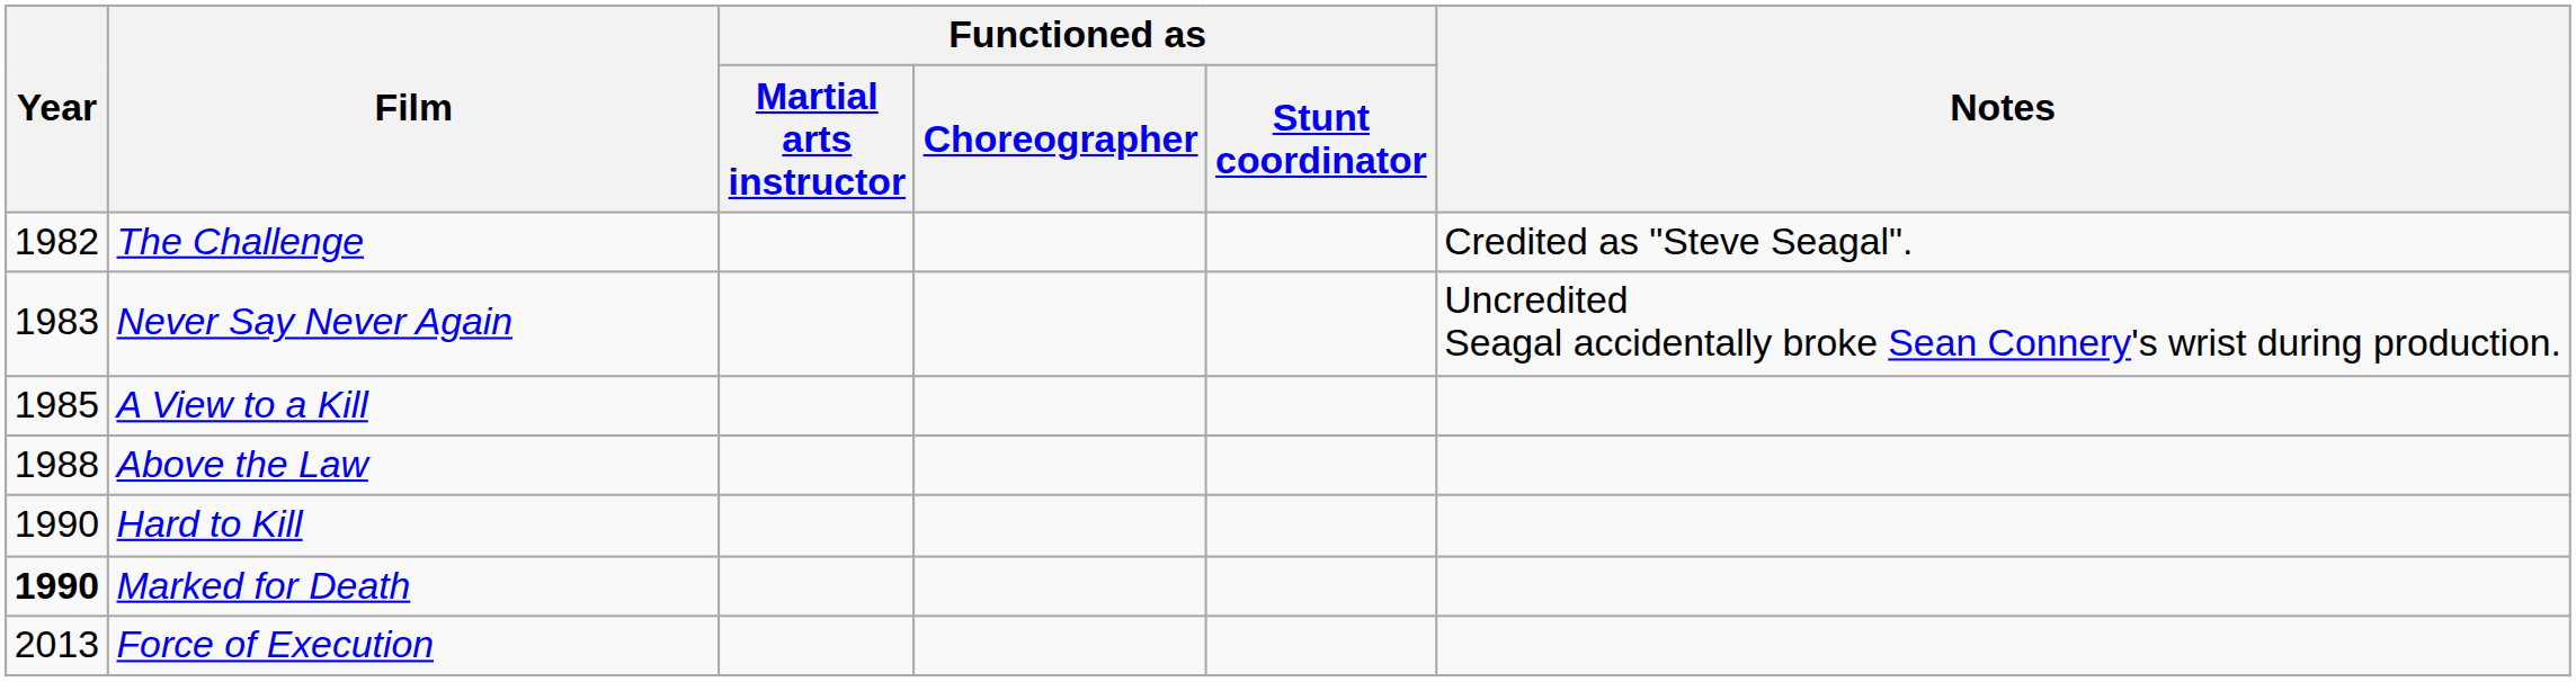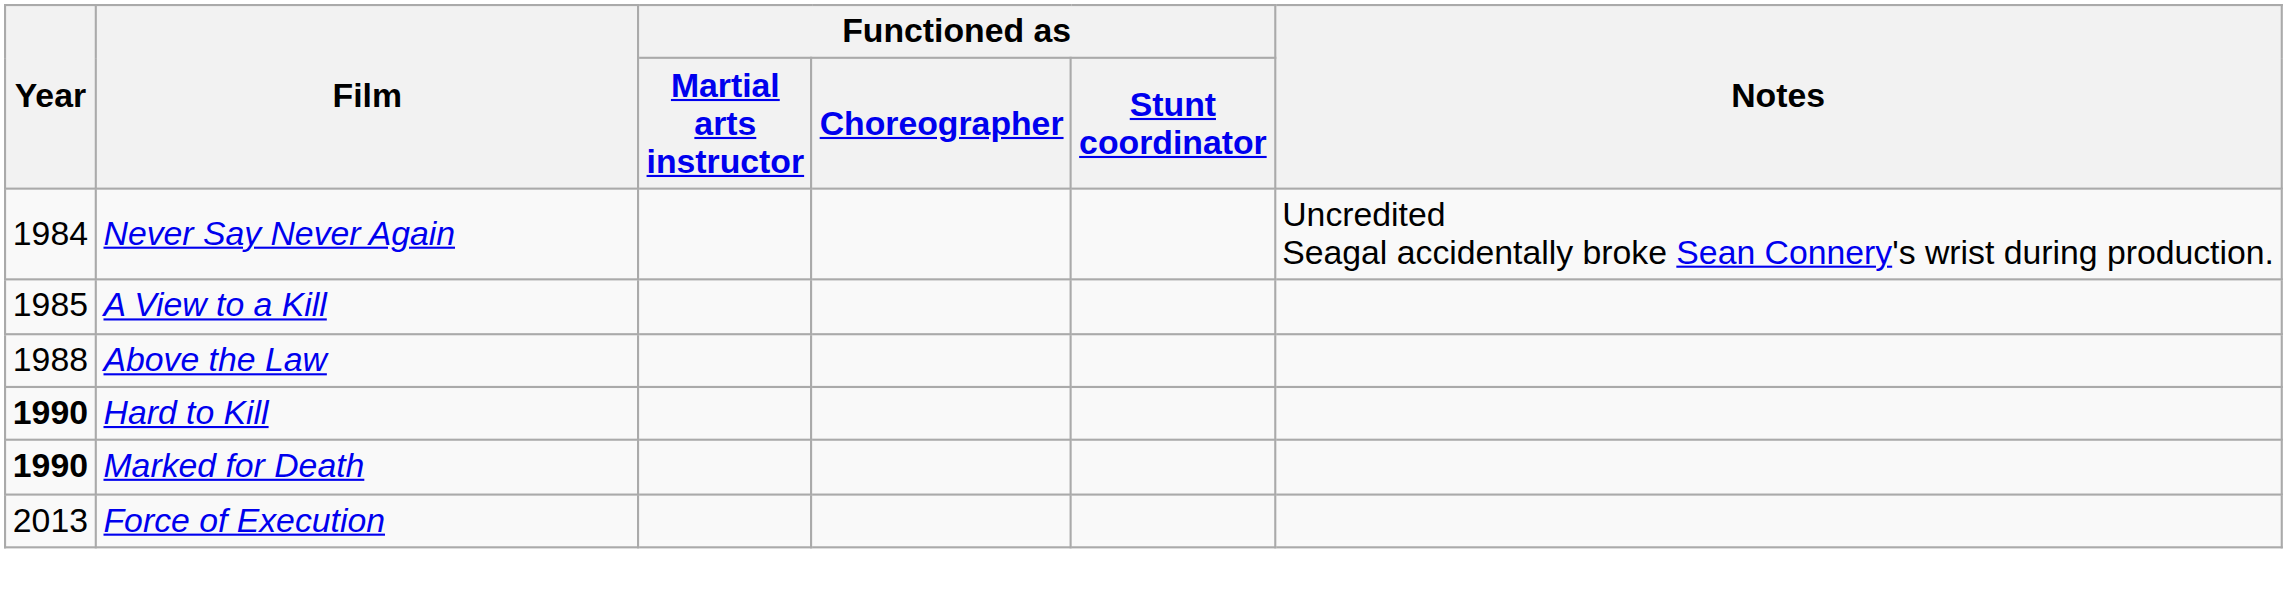- row: 1982 | The Challenge | Credited as "Steve Seagal".
Never Say Never Again | Year: 1983 -> 1984
Hard to Kill | Year: normal -> bold
